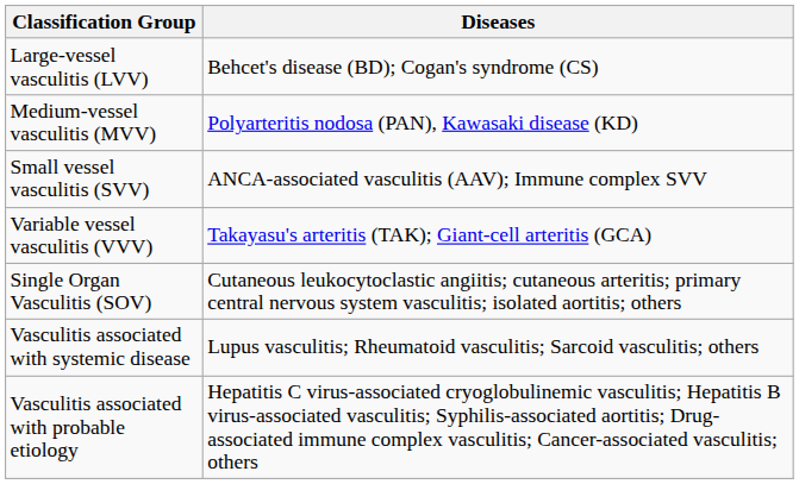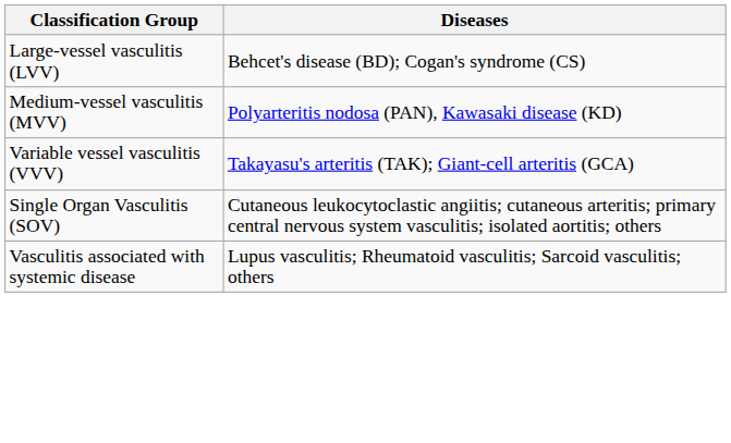- row: Small vessel vasculitis (SVV) | ANCA-associated vasculitis (AAV); Immune complex SVV
- row: Vasculitis associated with probable etiology | Hepatitis C virus-associated cryoglobulinemic vasculitis; Hepatitis B virus-associated vasculitis; Syphilis-associated aortitis; Drug-associated immune complex vasculitis; Cancer-associated vasculitis; others
